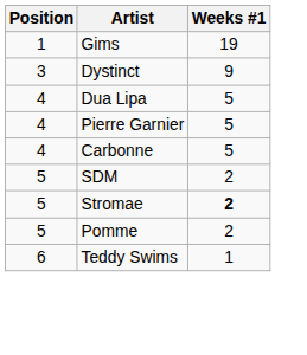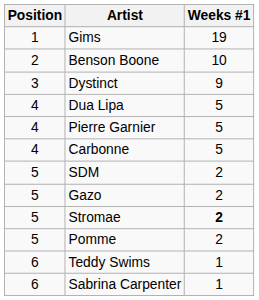+ row: 2 | Benson Boone | 10
+ row: 5 | Gazo | 2
+ row: 6 | Sabrina Carpenter | 1
